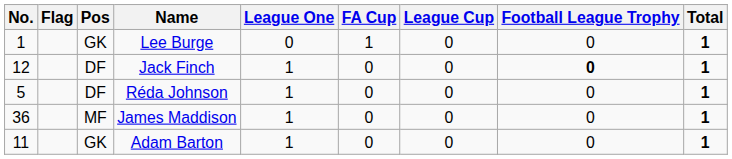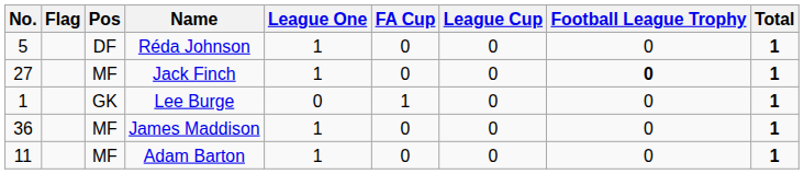rows swapped: Réda Johnson <-> Lee Burge
Jack Finch | No.: 12 -> 27
Jack Finch | Pos: DF -> MF
Adam Barton | Pos: GK -> MF
